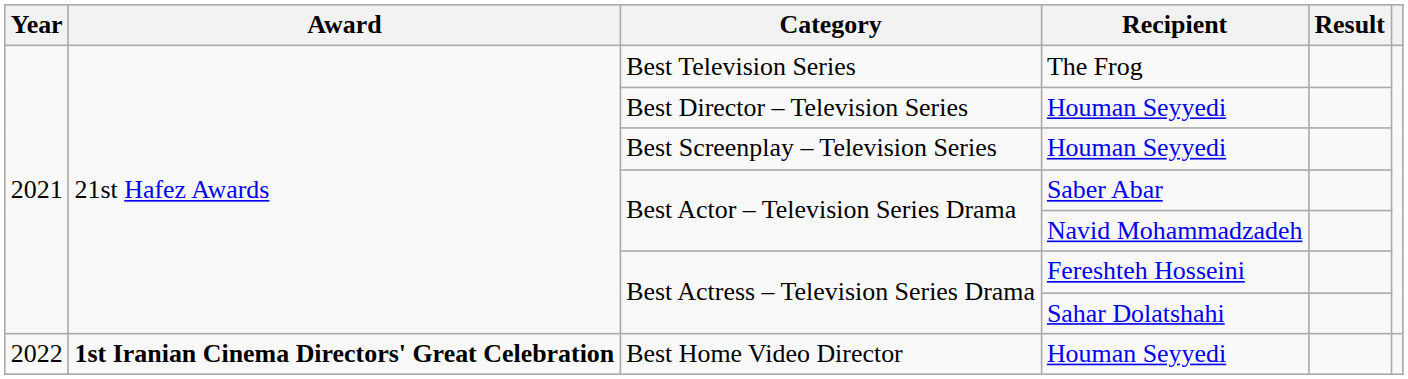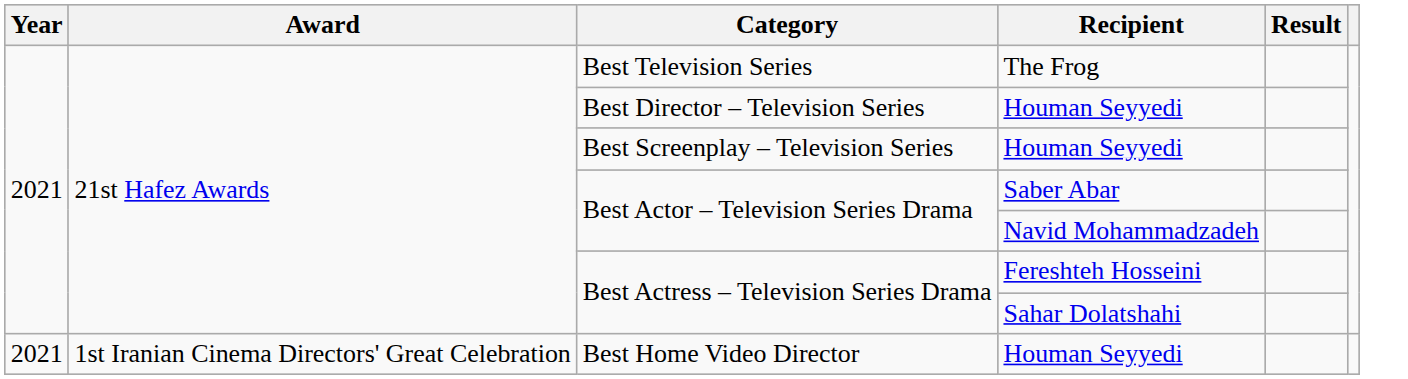Best Home Video Director | Year: 2022 -> 2021
Best Home Video Director | Award: bold -> normal
